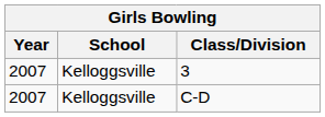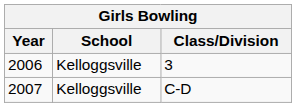3 | Year: 2007 -> 2006
